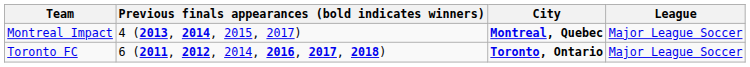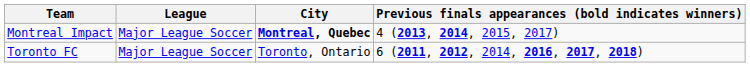columns swapped: League <-> Previous finals appearances (bold indicates winners)
Toronto FC | City: bold -> normal
